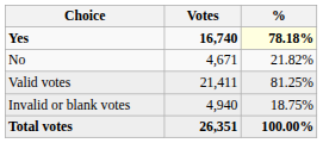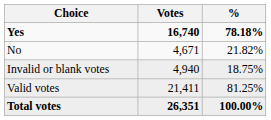Yes | %: lightyellow background -> no background
rows swapped: Valid votes <-> Invalid or blank votes
